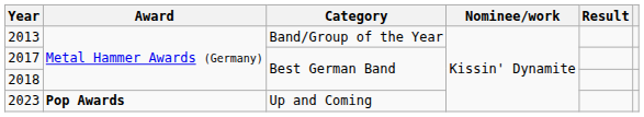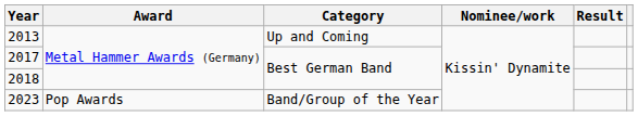2013 | Category: Band/Group of the Year -> Up and Coming
2023 | Award: bold -> normal
2023 | Category: Up and Coming -> Band/Group of the Year
